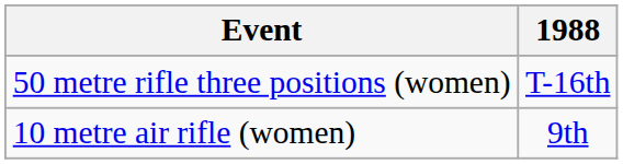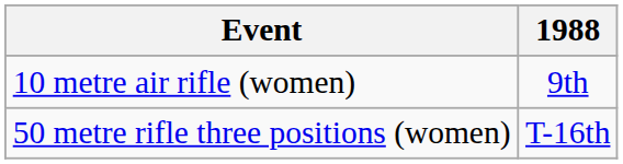rows swapped: 50 metre rifle three positions (women) <-> 10 metre air rifle (women)
